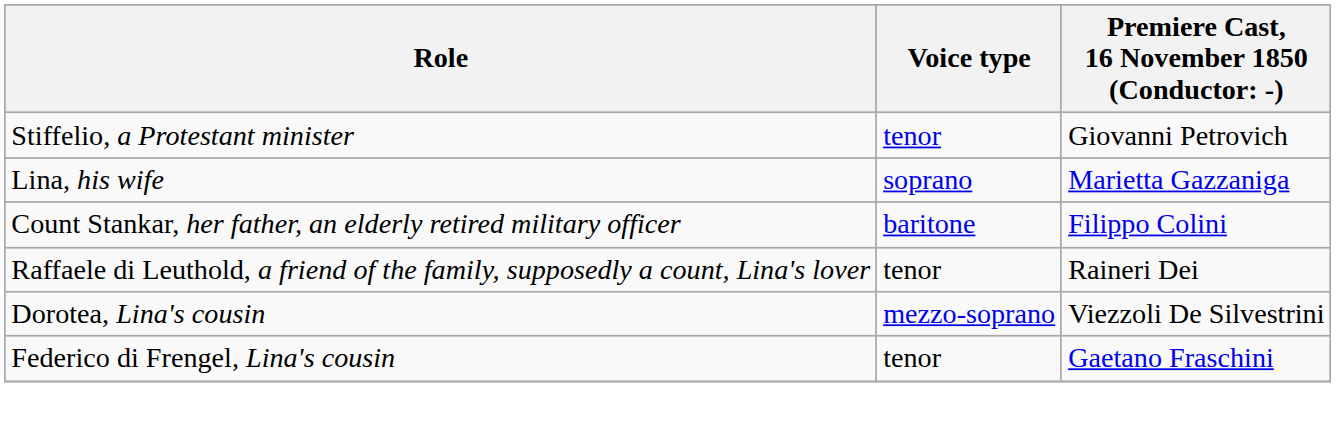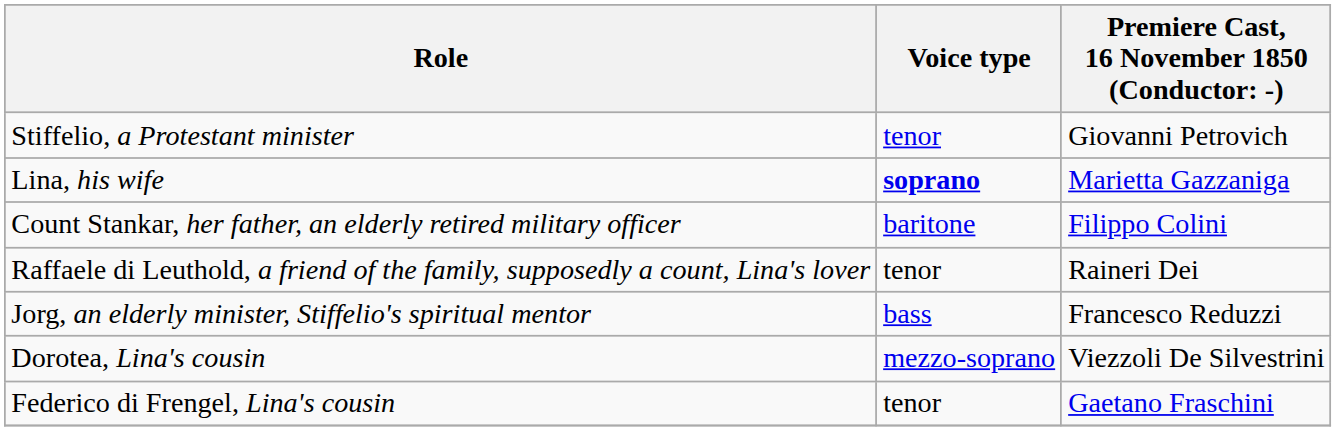Lina, his wife | Voice type: normal -> bold
+ row: Jorg, an elderly minister, Stiffelio's spiritual mentor | bass | Francesco Reduzzi
